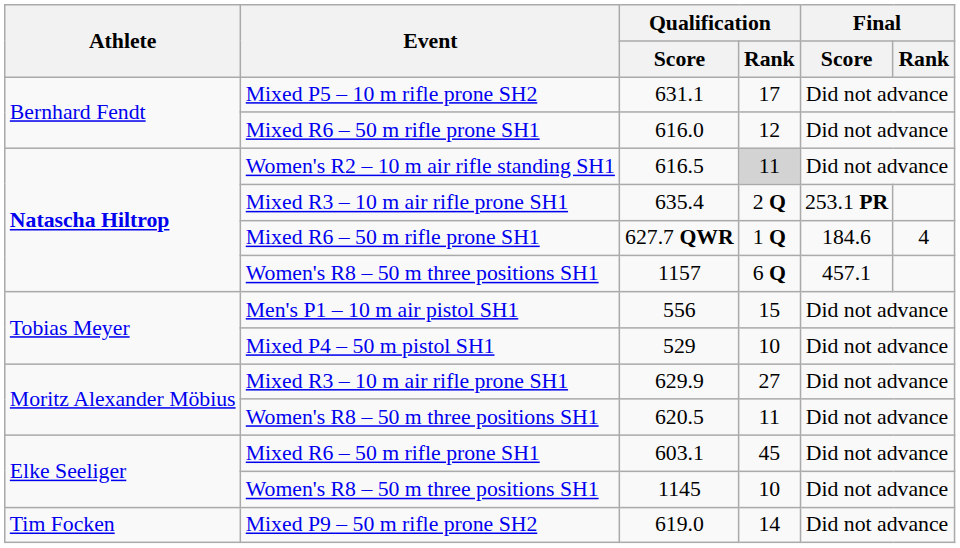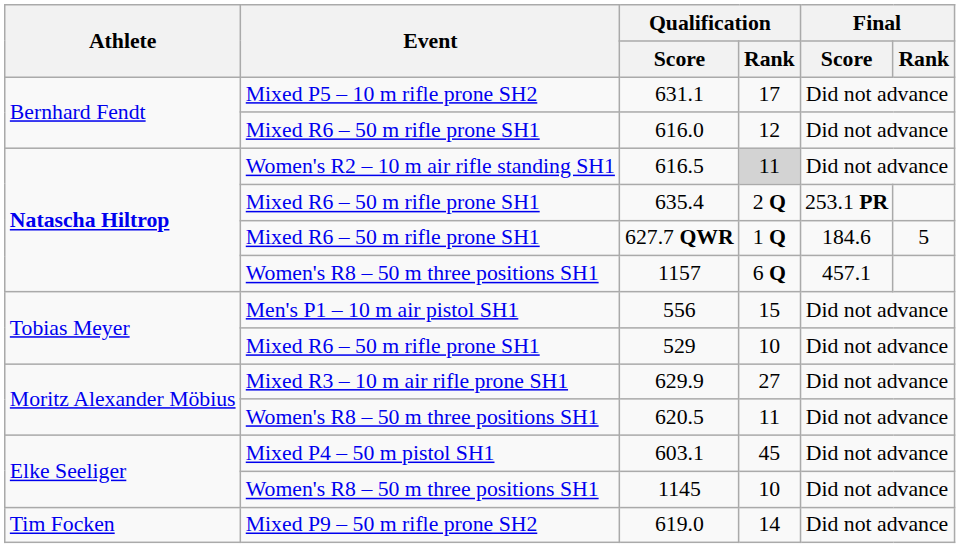635.4 | Event: Mixed R3 – 10 m air rifle prone SH1 -> Mixed R6 – 50 m rifle prone SH1
627.7 QWR | Final / Rank: 4 -> 5
529 | Event: Mixed P4 – 50 m pistol SH1 -> Mixed R6 – 50 m rifle prone SH1
603.1 | Event: Mixed R6 – 50 m rifle prone SH1 -> Mixed P4 – 50 m pistol SH1
